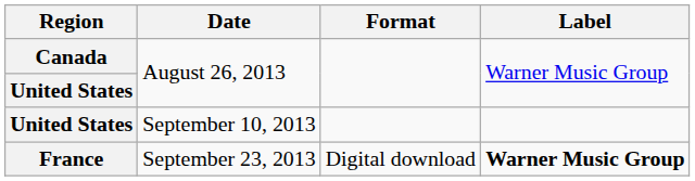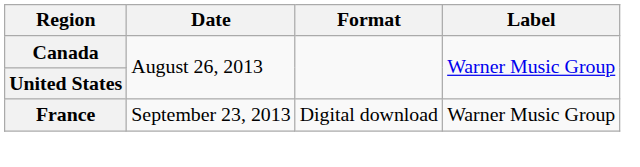- row: United States | September 10, 2013
France | Label: bold -> normal
